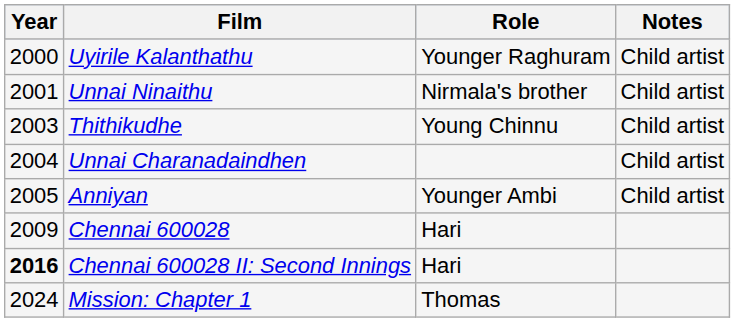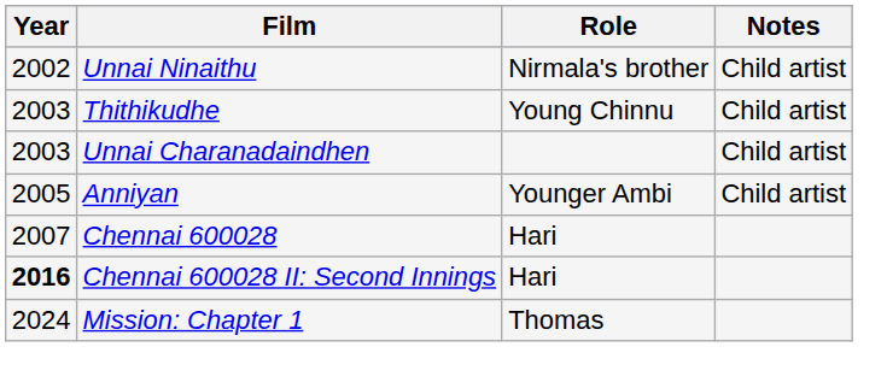- row: 2000 | Uyirile Kalanthathu | Younger Raghuram | Child artist
Unnai Ninaithu | Year: 2001 -> 2002
Unnai Charanadaindhen | Year: 2004 -> 2003
Chennai 600028 | Year: 2009 -> 2007
